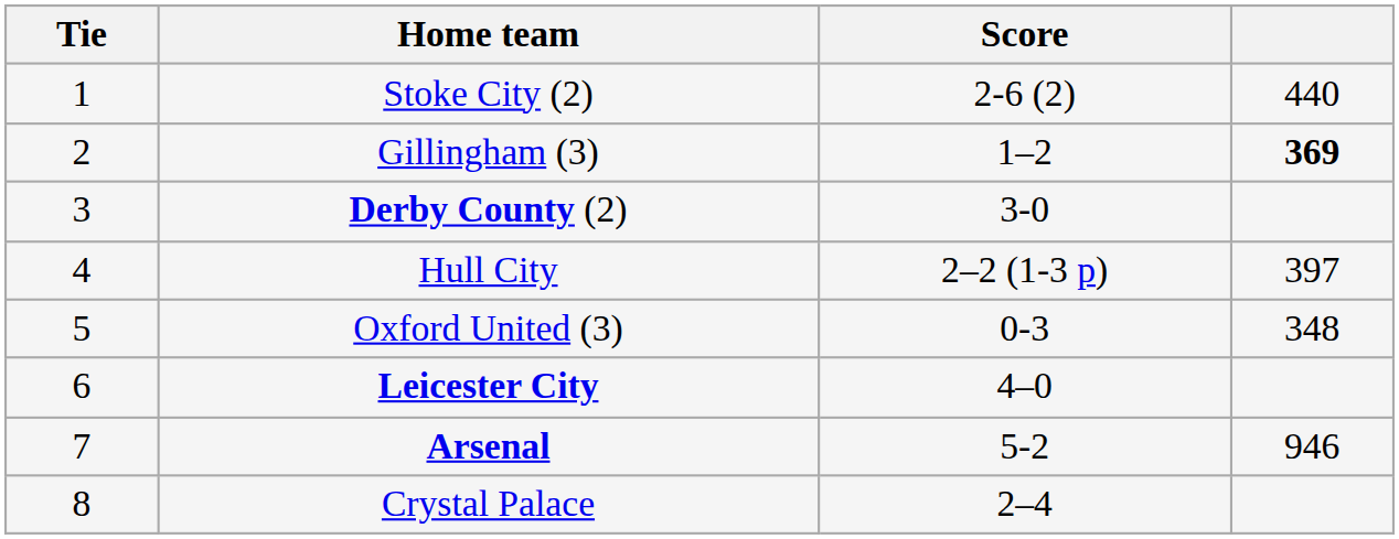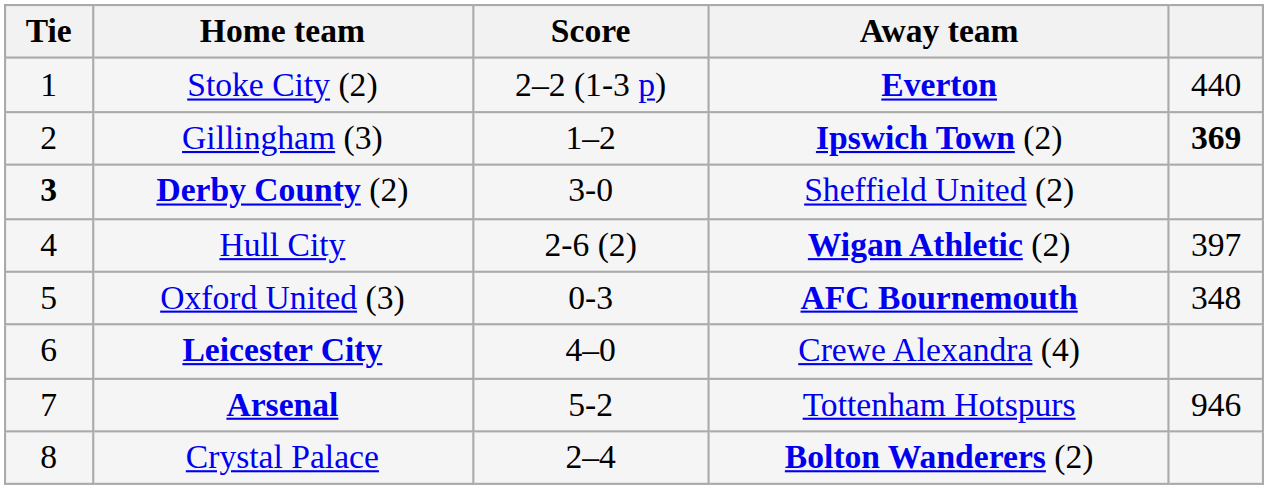+ column: Away team | Everton | Ipswich Town (2) | Sheffield United (2) | Wigan Athletic (2) | AFC Bournemouth | Crewe Alexandra (4) | Tottenham Hotspurs | Bolton Wanderers (2)
Stoke City (2) | Score: 2-6 (2) -> 2–2 (1-3 p)
Derby County (2) | Tie: normal -> bold
Hull City | Score: 2–2 (1-3 p) -> 2-6 (2)
